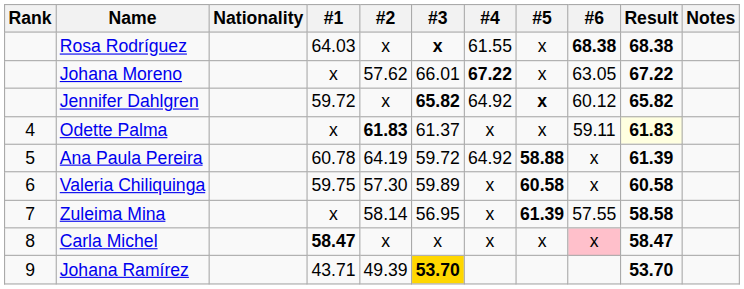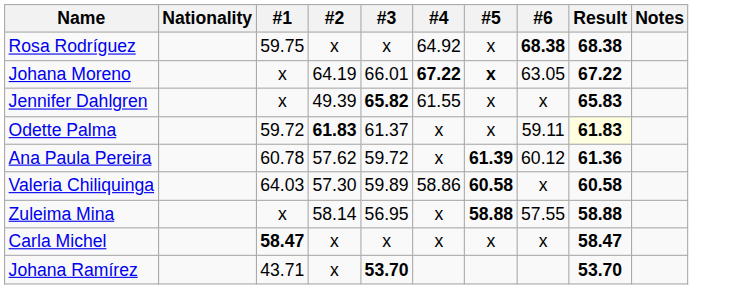- column: Rank | 4 | 5 | 6 | 7 | 8 | 9
Rosa Rodríguez | #1: 64.03 -> 59.75
Rosa Rodríguez | #3: bold -> normal
Rosa Rodríguez | #4: 61.55 -> 64.92
Johana Moreno | #2: 57.62 -> 64.19
Johana Moreno | #5: normal -> bold
Jennifer Dahlgren | #1: 59.72 -> x
Jennifer Dahlgren | #2: x -> 49.39
Jennifer Dahlgren | #4: 64.92 -> 61.55
Jennifer Dahlgren | #5: bold -> normal
Jennifer Dahlgren | #6: 60.12 -> x
Jennifer Dahlgren | Result: 65.82 -> 65.83
Odette Palma | #1: x -> 59.72
Ana Paula Pereira | #2: 64.19 -> 57.62
Ana Paula Pereira | #4: 64.92 -> x
Ana Paula Pereira | #5: 58.88 -> 61.39
Ana Paula Pereira | #6: x -> 60.12
Ana Paula Pereira | Result: 61.39 -> 61.36
Valeria Chiliquinga | #1: 59.75 -> 64.03
Valeria Chiliquinga | #4: x -> 58.86
Zuleima Mina | #5: 61.39 -> 58.88
Zuleima Mina | Result: 58.58 -> 58.88
Carla Michel | #6: pink background -> no background
Johana Ramírez | #2: 49.39 -> x
Johana Ramírez | #3: gold background -> no background
